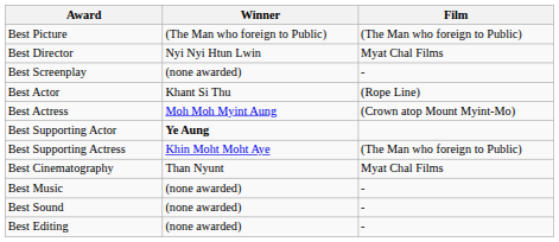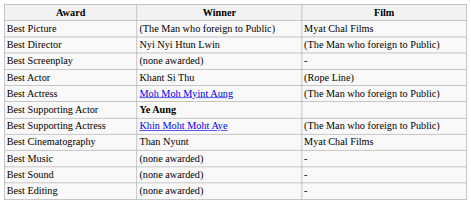Best Picture | Film: (The Man who foreign to Public) -> Myat Chal Films
Best Director | Film: Myat Chal Films -> (The Man who foreign to Public)
Best Actress | Film: (Crown atop Mount Myint-Mo) -> (The Man who foreign to Public)
